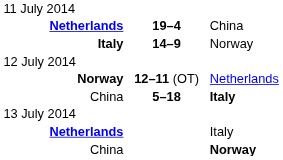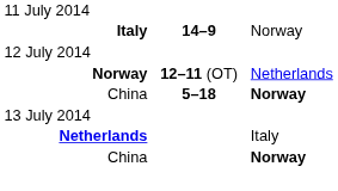- row: Netherlands | 19–4 | China
China / 5–18 | column 3: Italy -> Norway
